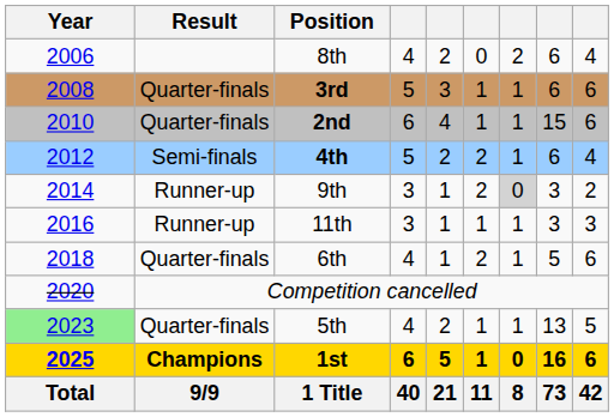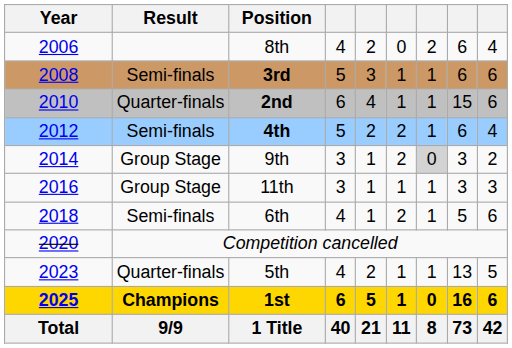3rd | Result: Quarter-finals -> Semi-finals
9th | Result: Runner-up -> Group Stage
11th | Result: Runner-up -> Group Stage
6th | Result: Quarter-finals -> Semi-finals
5th | Year: lightgreen background -> no background
